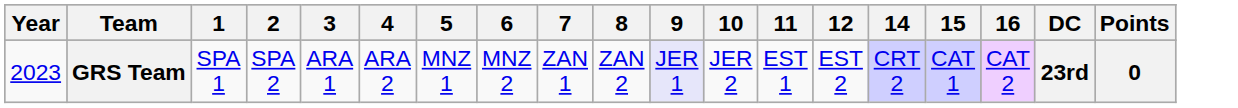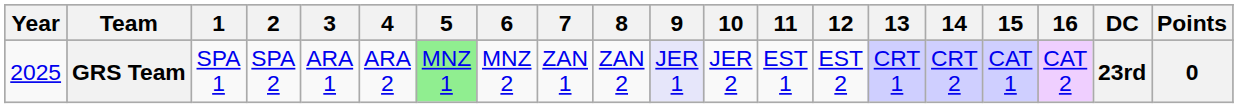+ column: 13 | CRT 1
GRS Team | Year: 2023 -> 2025
GRS Team | 5: no background -> lightgreen background
